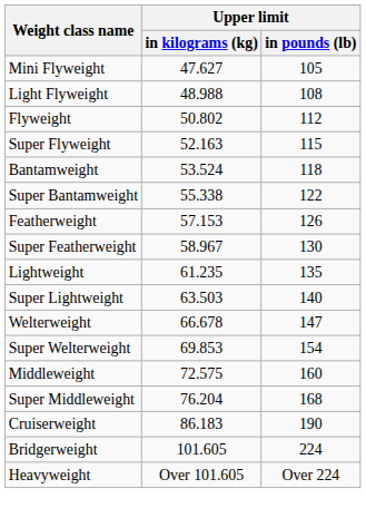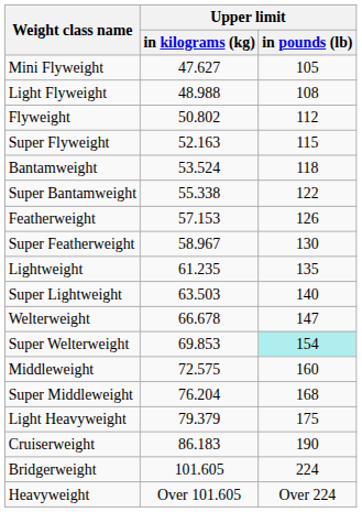Super Welterweight | Upper limit / in pounds (lb): no background -> paleturquoise background
+ row: Light Heavyweight | 79.379 | 175
